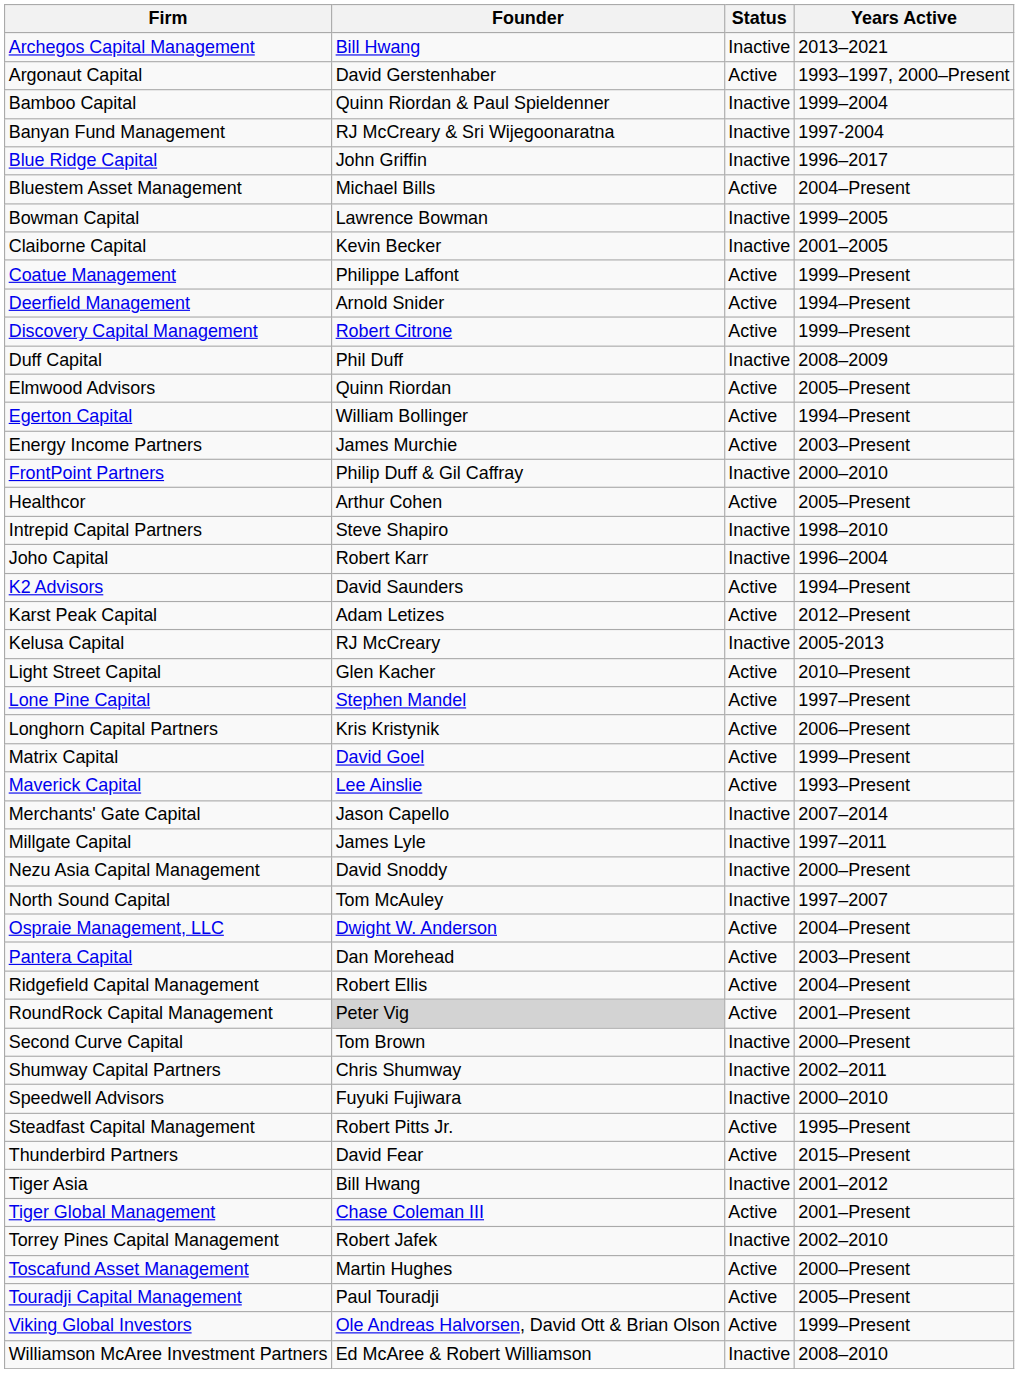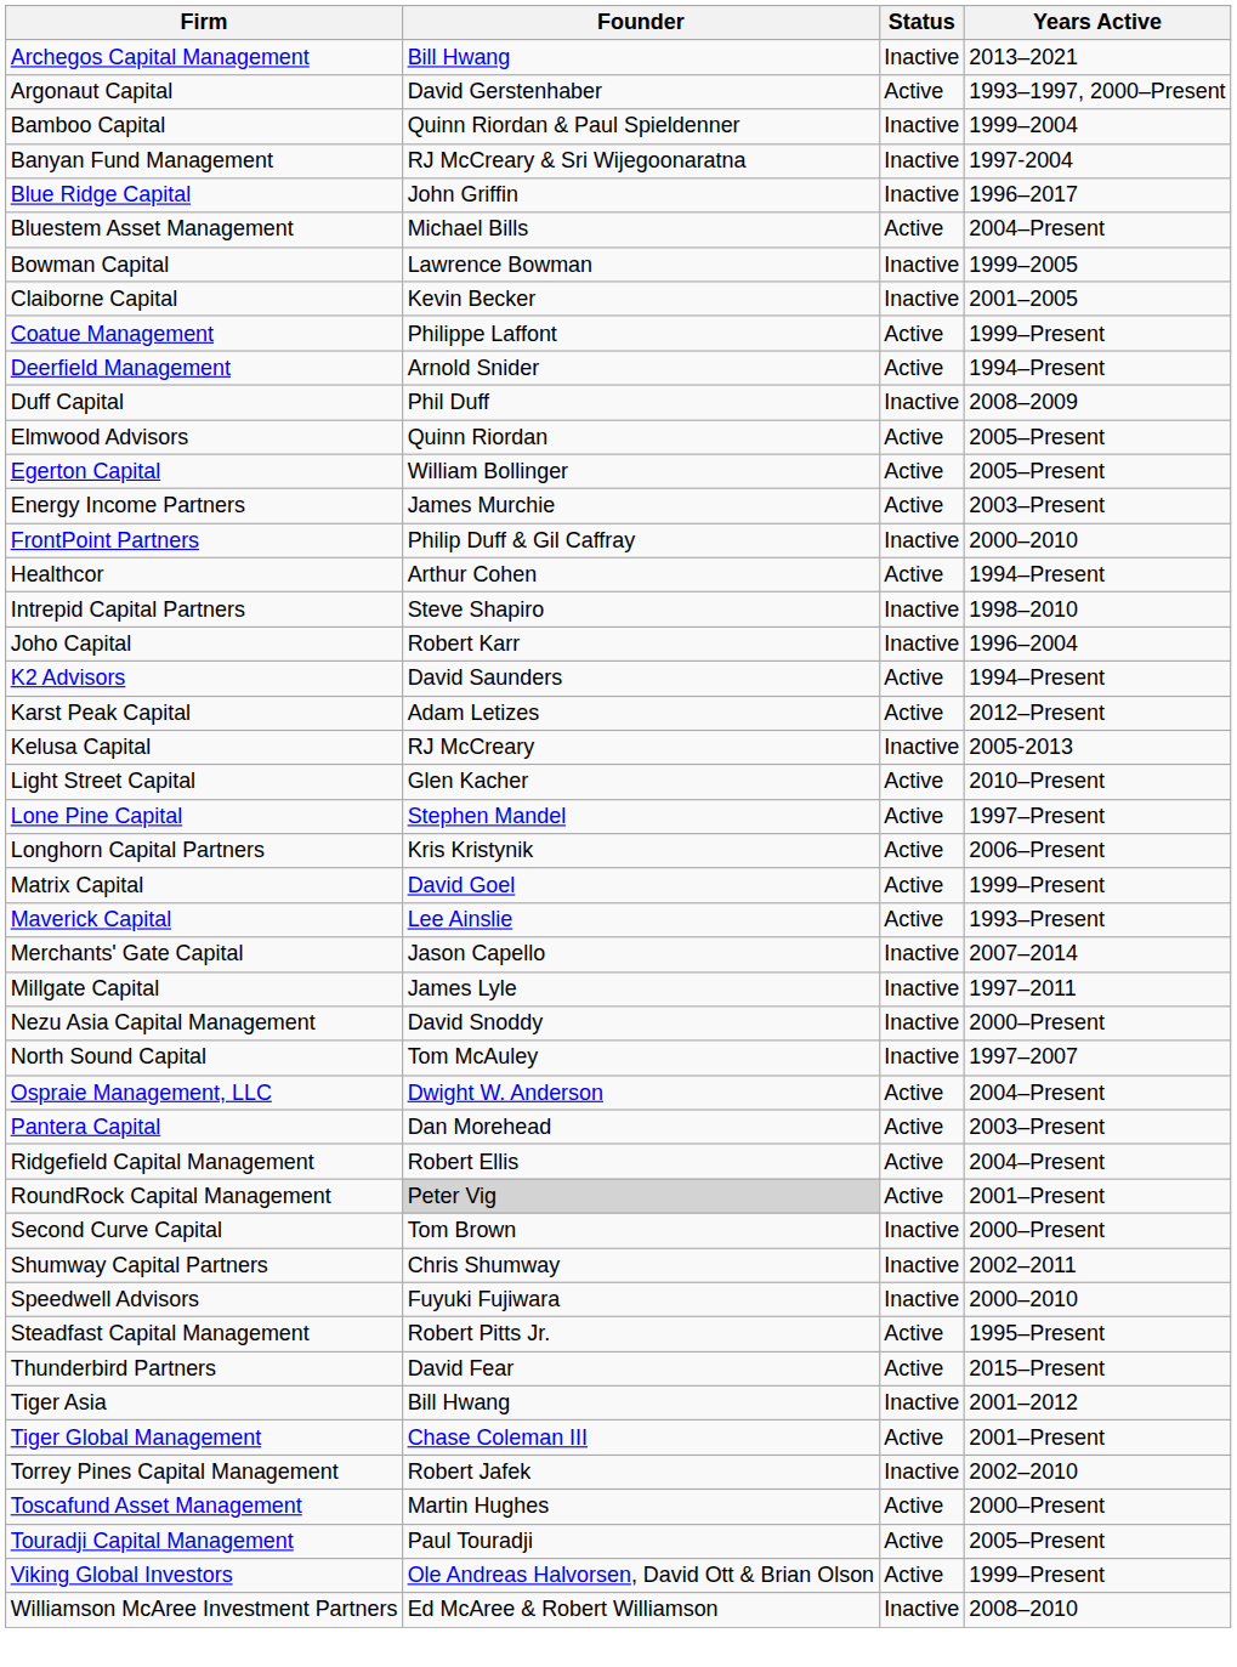- row: Discovery Capital Management | Robert Citrone | Active | 1999–Present
Egerton Capital | Years Active: 1994–Present -> 2005–Present
Healthcor | Years Active: 2005–Present -> 1994–Present
